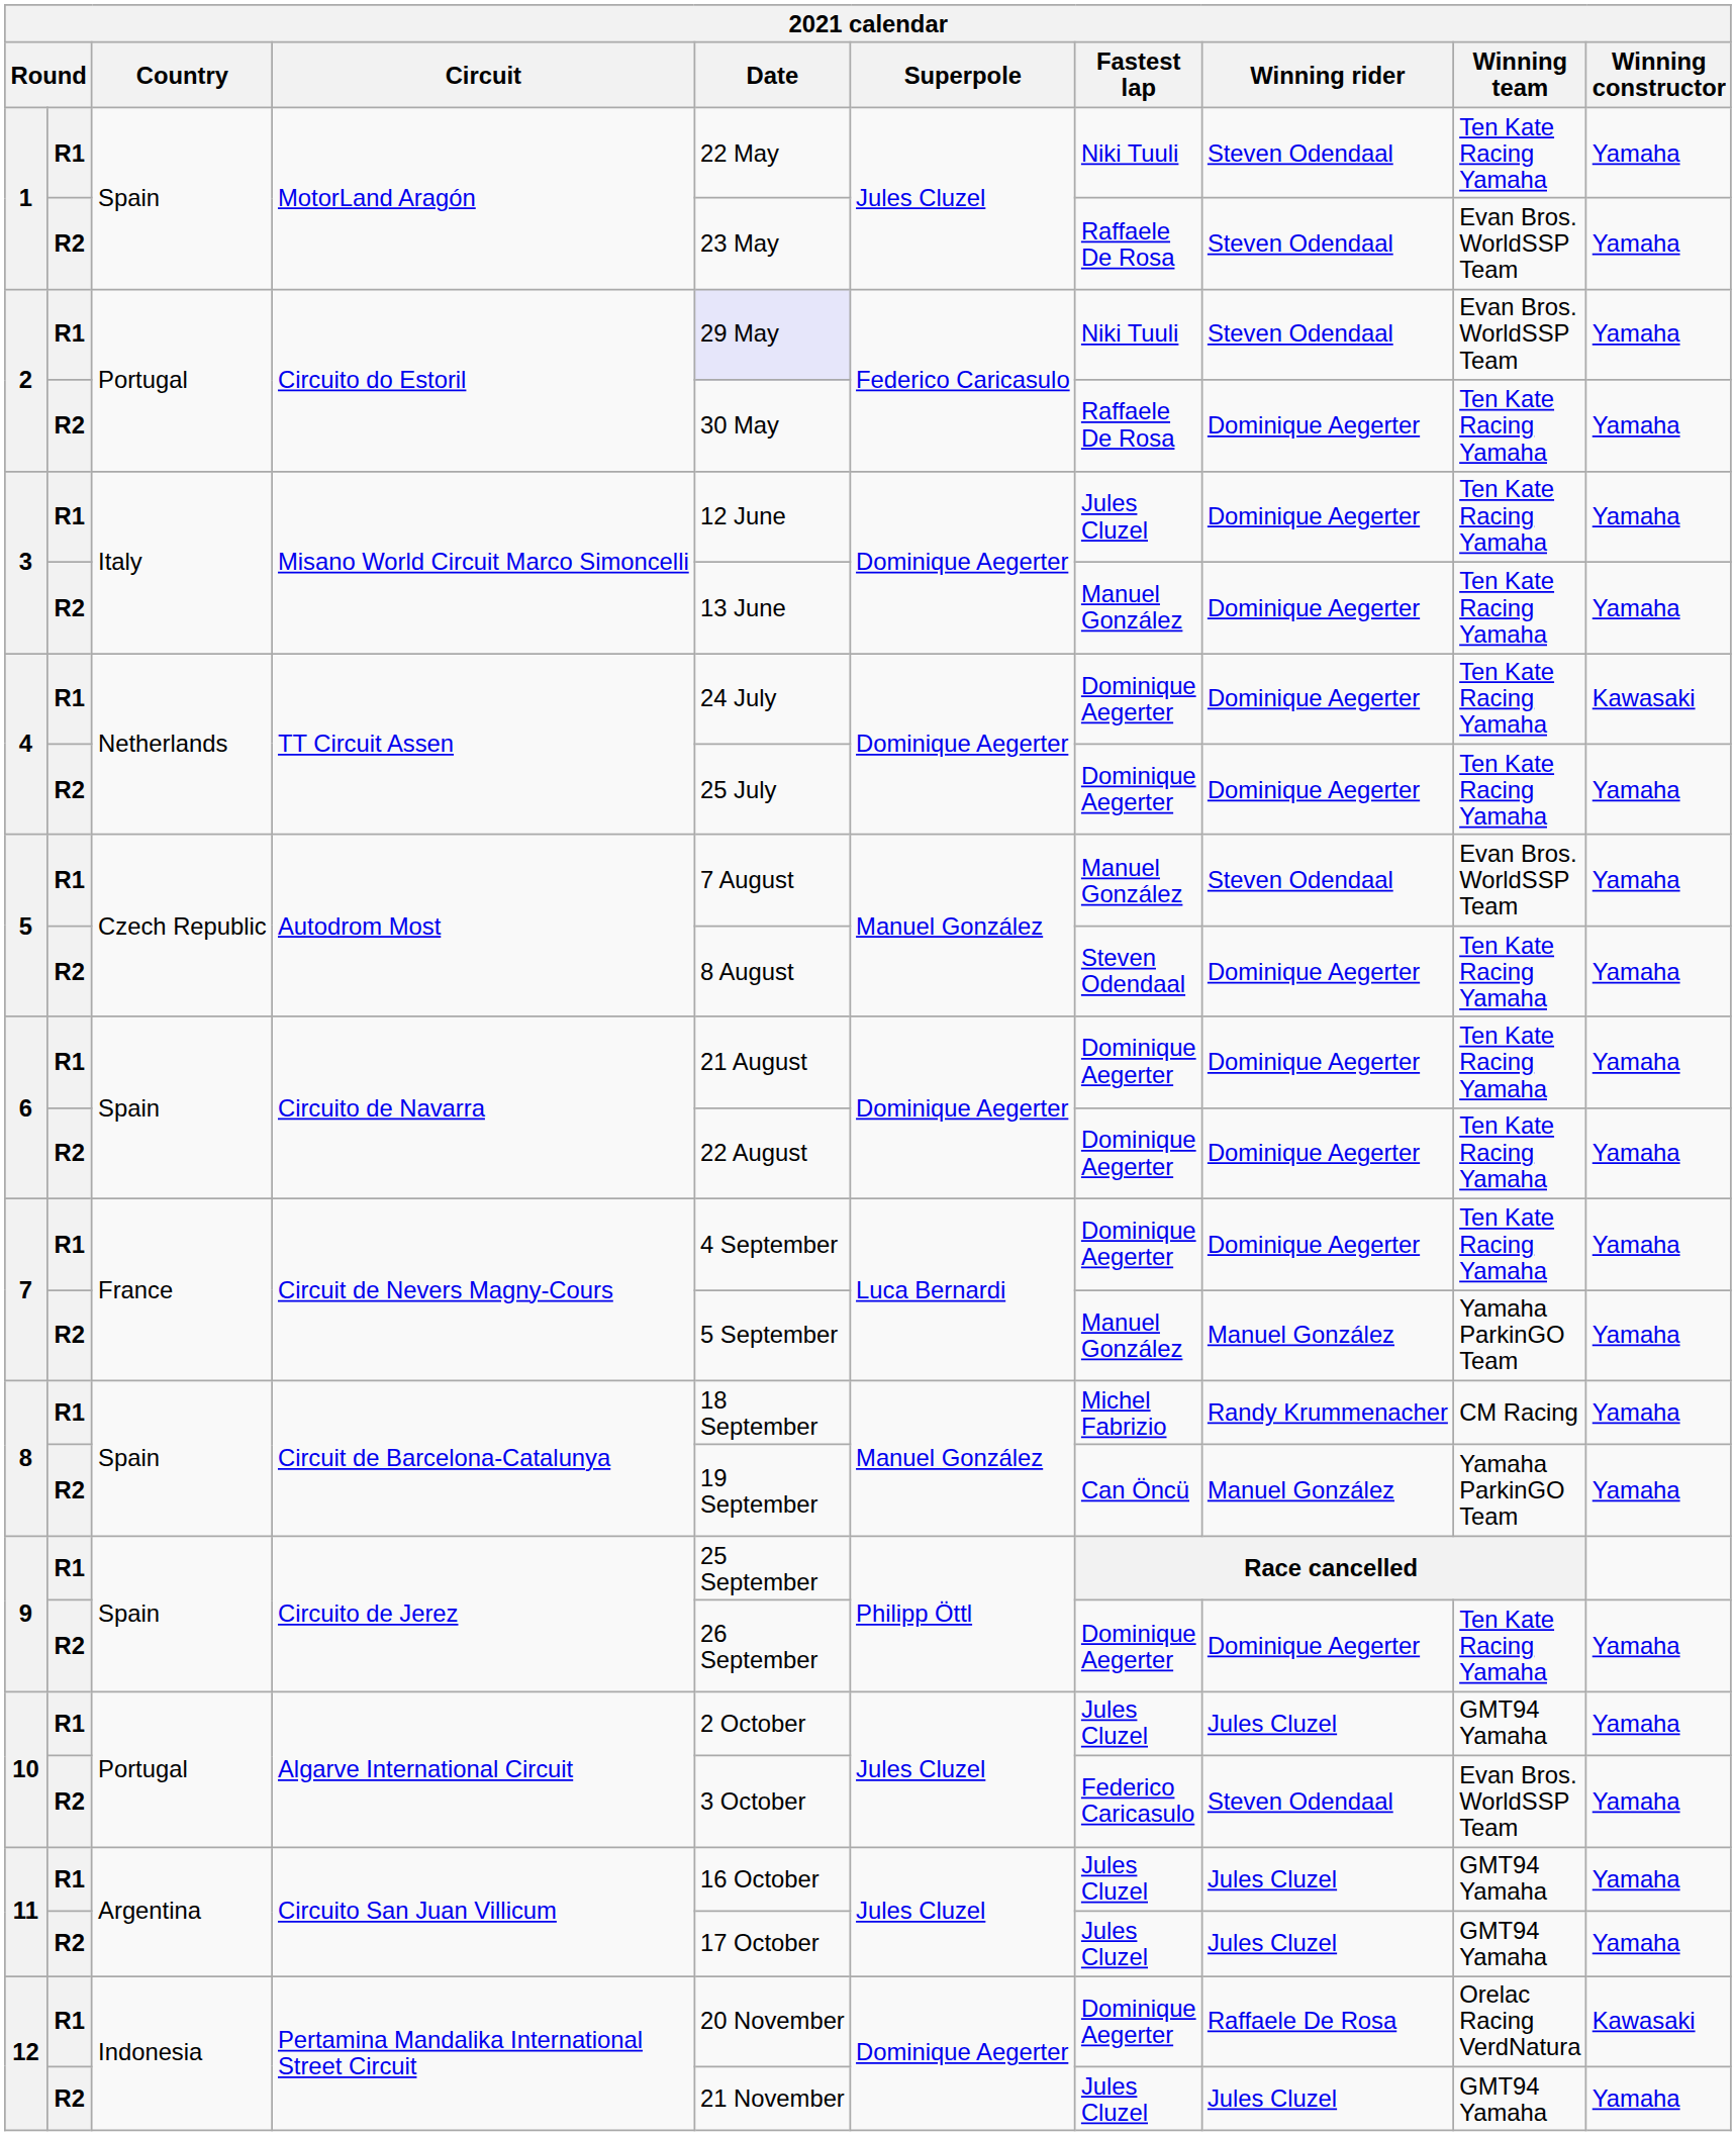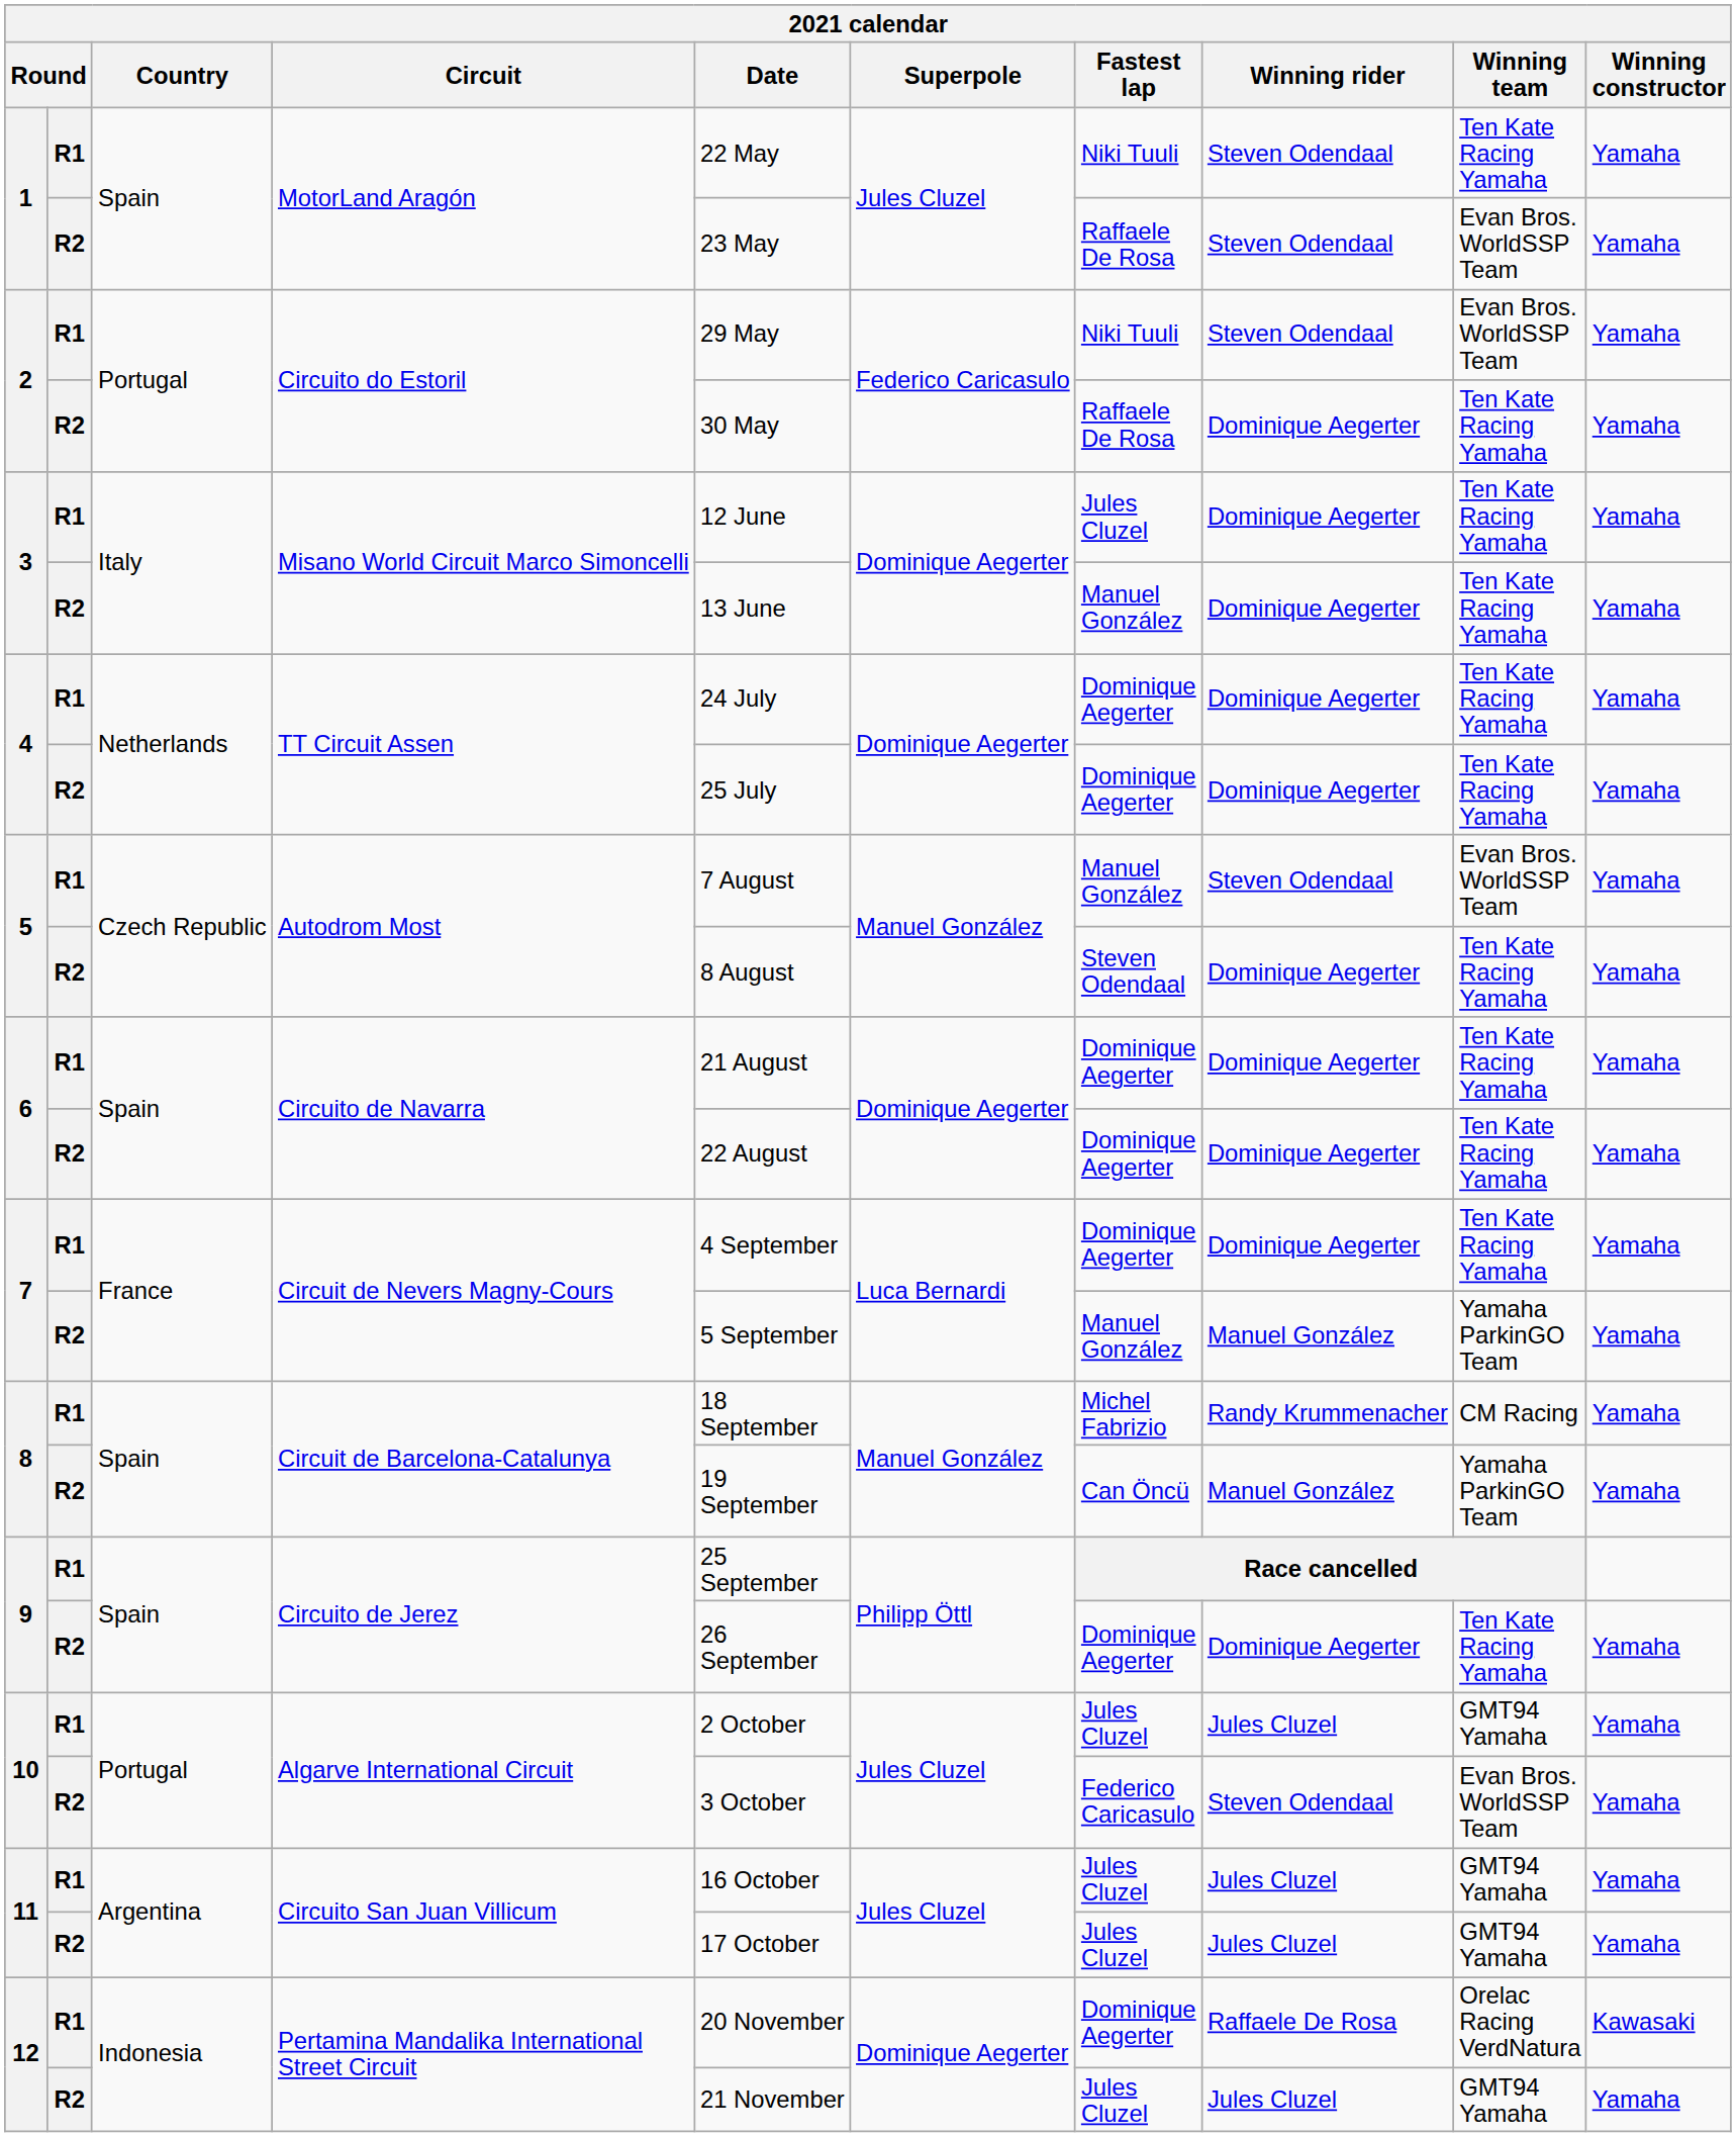2 / R1 | Date: lavender background -> no background
4 / R1 | Winning constructor: Kawasaki -> Yamaha
